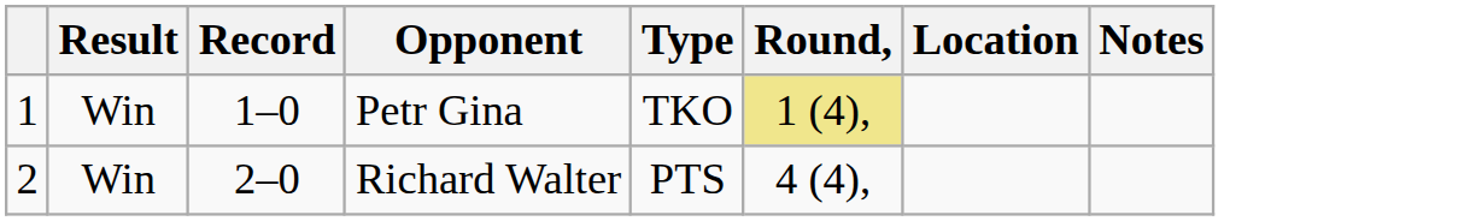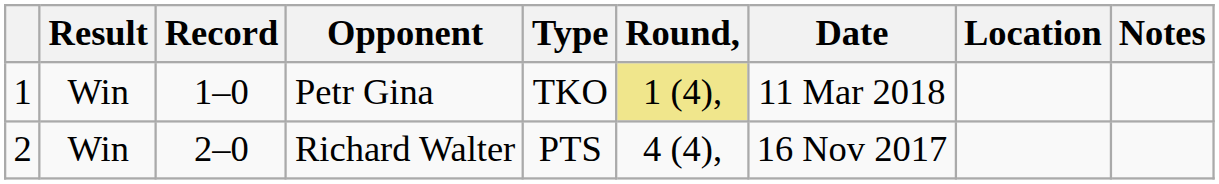+ column: Date | 11 Mar 2018 | 16 Nov 2017
